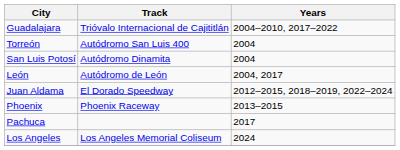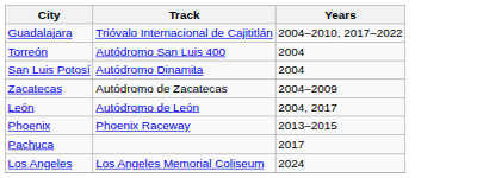+ row: Zacatecas | Autódromo de Zacatecas | 2004–2009
- row: Juan Aldama | El Dorado Speedway | 2012–2015, 2018–2019, 2022–2024
